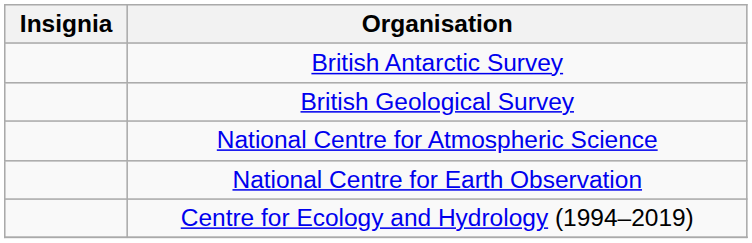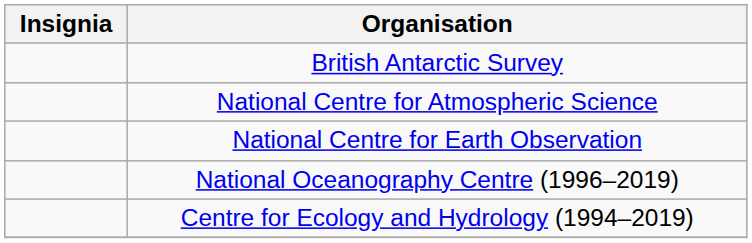- row: British Geological Survey
+ row: National Oceanography Centre (1996–2019)
